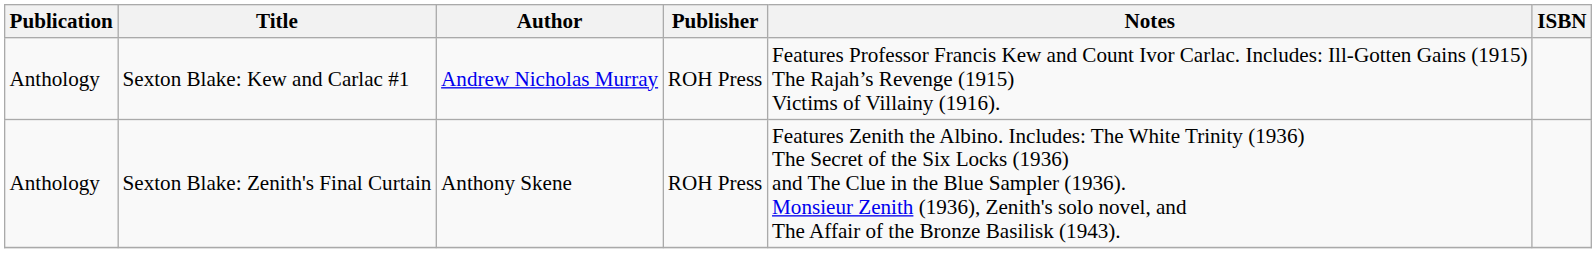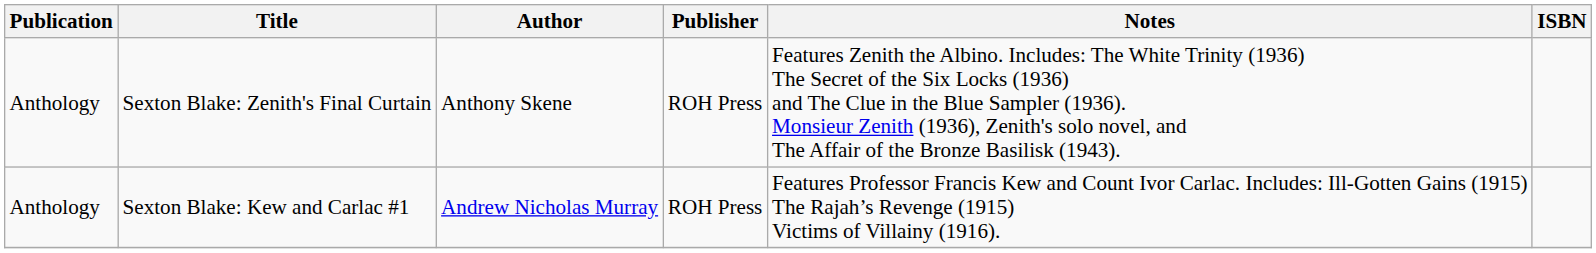rows swapped: Sexton Blake: Kew and Carlac #1 <-> Sexton Blake: Zenith's Final Curtain
